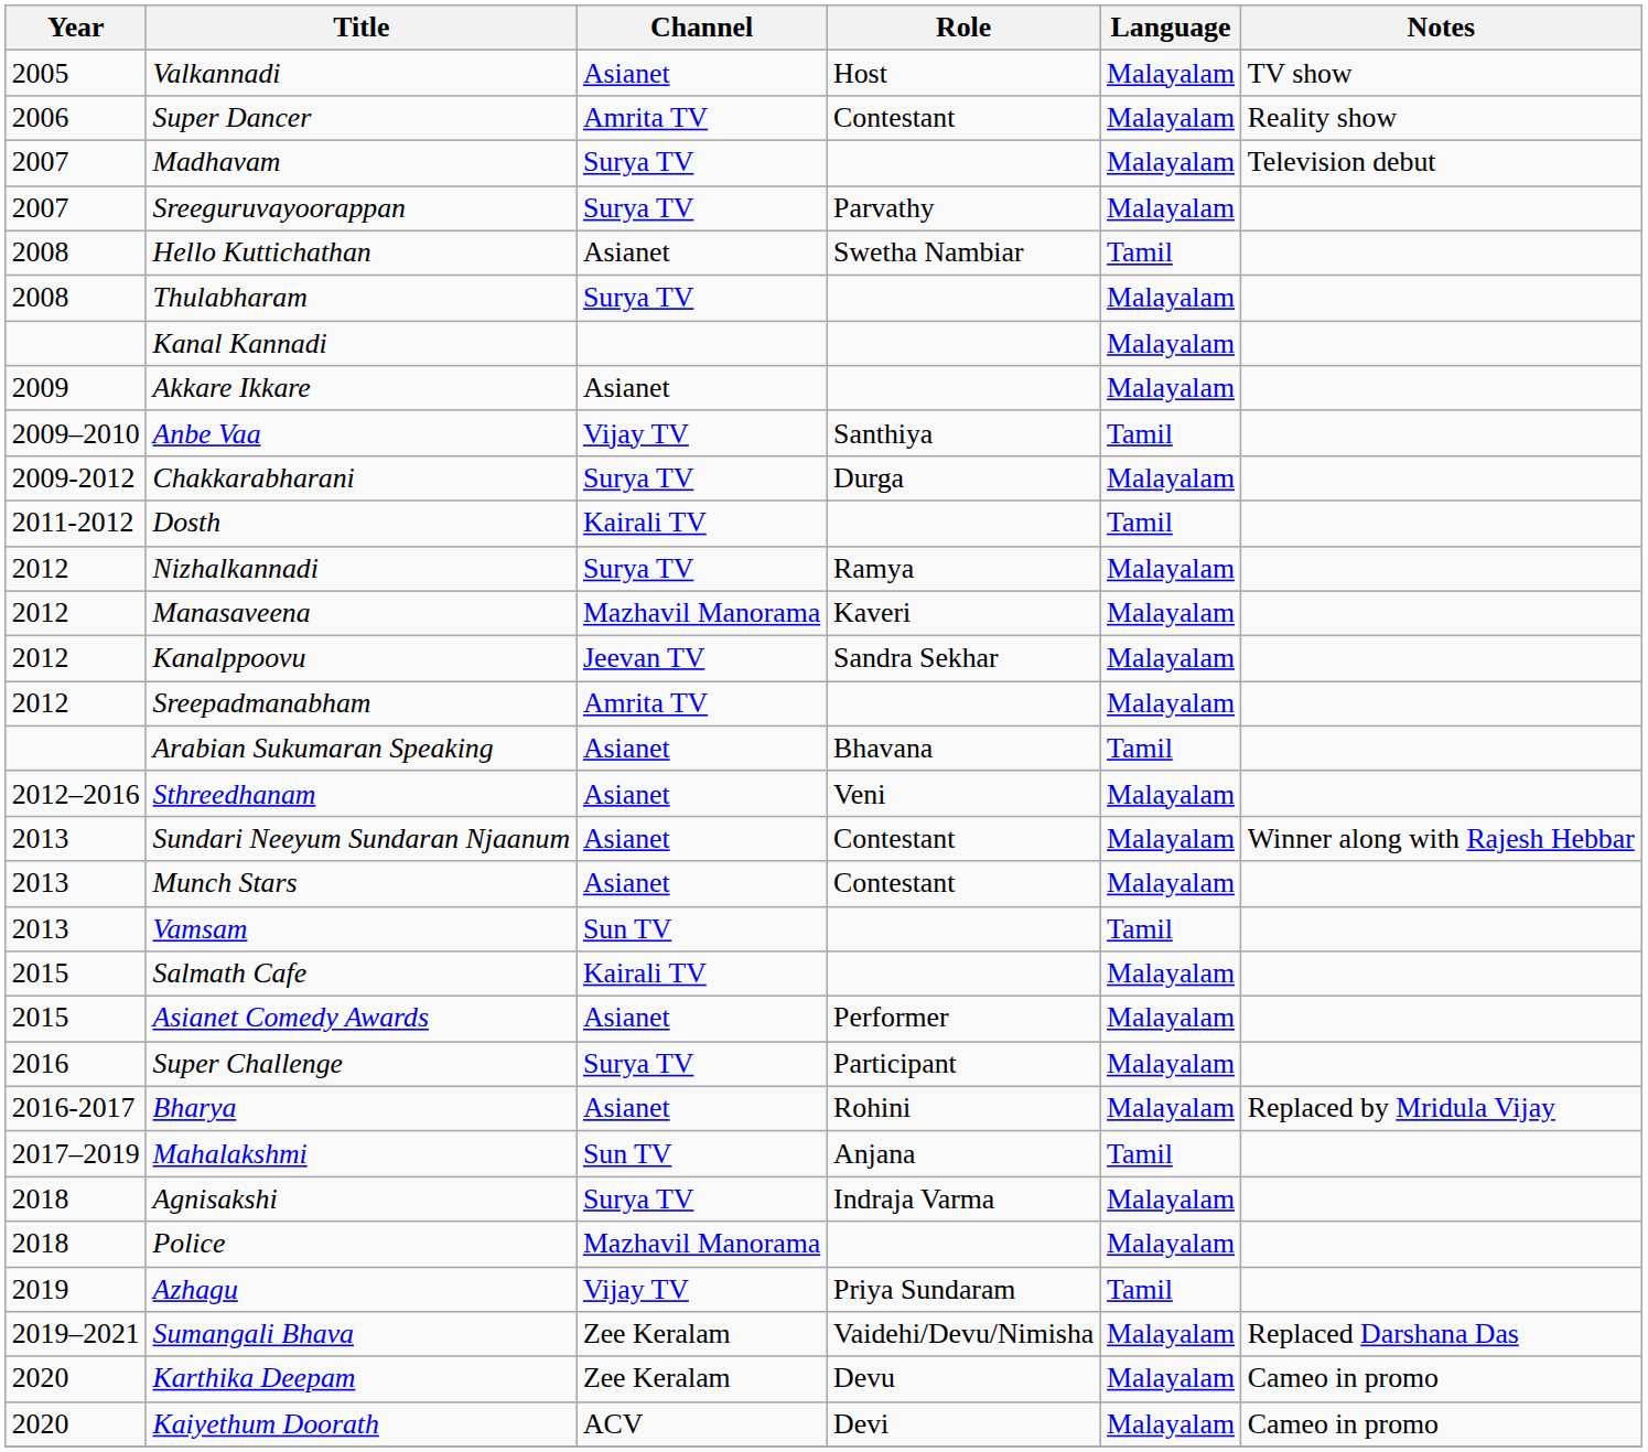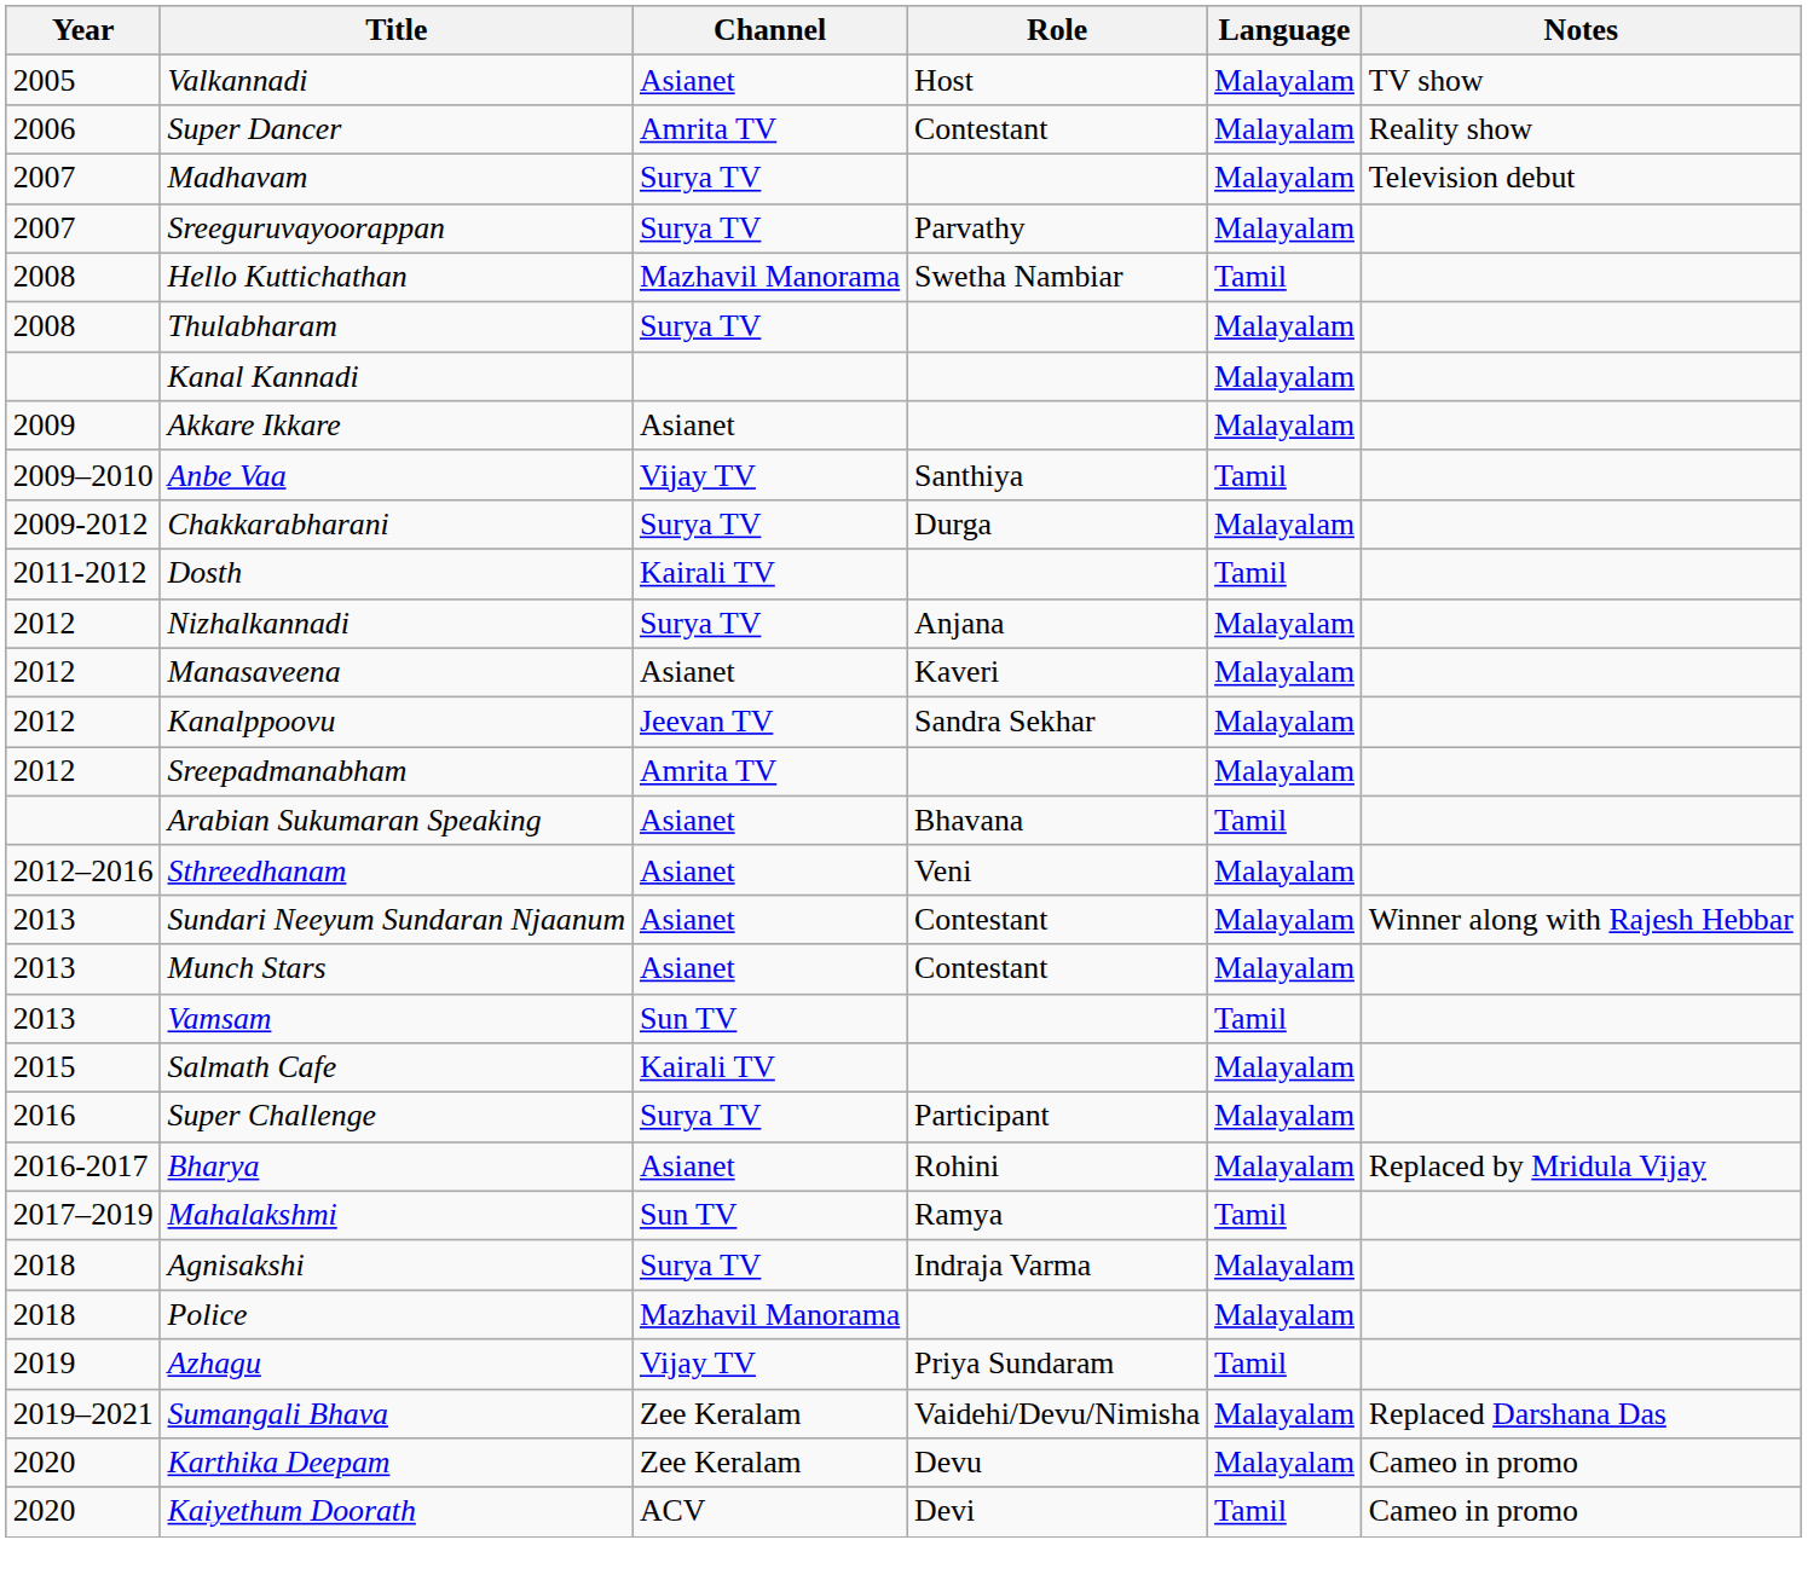Hello Kuttichathan | Channel: Asianet -> Mazhavil Manorama
Nizhalkannadi | Role: Ramya -> Anjana
Manasaveena | Channel: Mazhavil Manorama -> Asianet
- row: 2015 | Asianet Comedy Awards | Asianet | Performer | Malayalam
Mahalakshmi | Role: Anjana -> Ramya
Kaiyethum Doorath | Language: Malayalam -> Tamil
